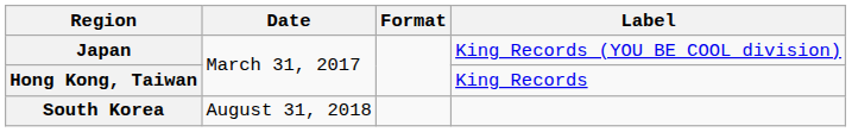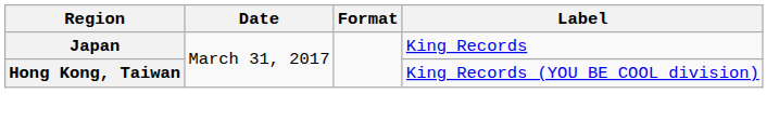Japan | Label: King Records (YOU BE COOL division) -> King Records
Hong Kong, Taiwan | Label: King Records -> King Records (YOU BE COOL division)
- row: South Korea | August 31, 2018
